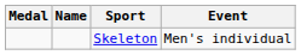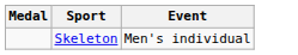- column: Name
